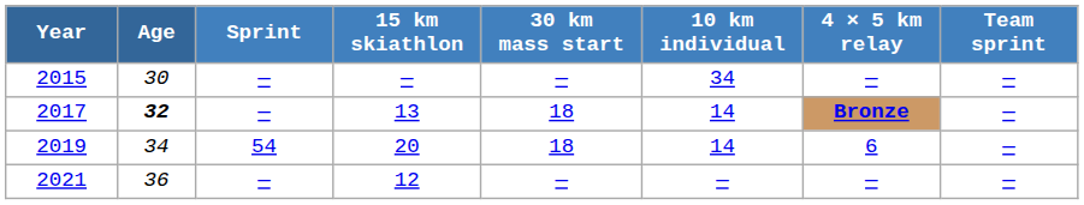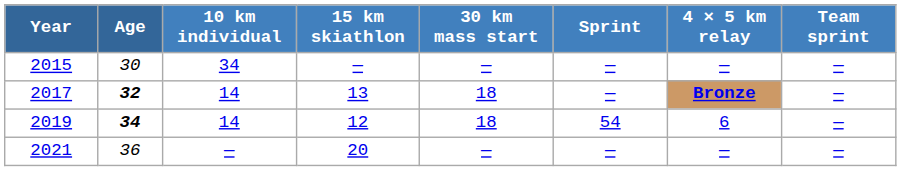columns swapped: 10 km individual <-> Sprint
2019 | Age: normal -> bold
2019 | 15 km skiathlon: 20 -> 12
2021 | 15 km skiathlon: 12 -> 20
